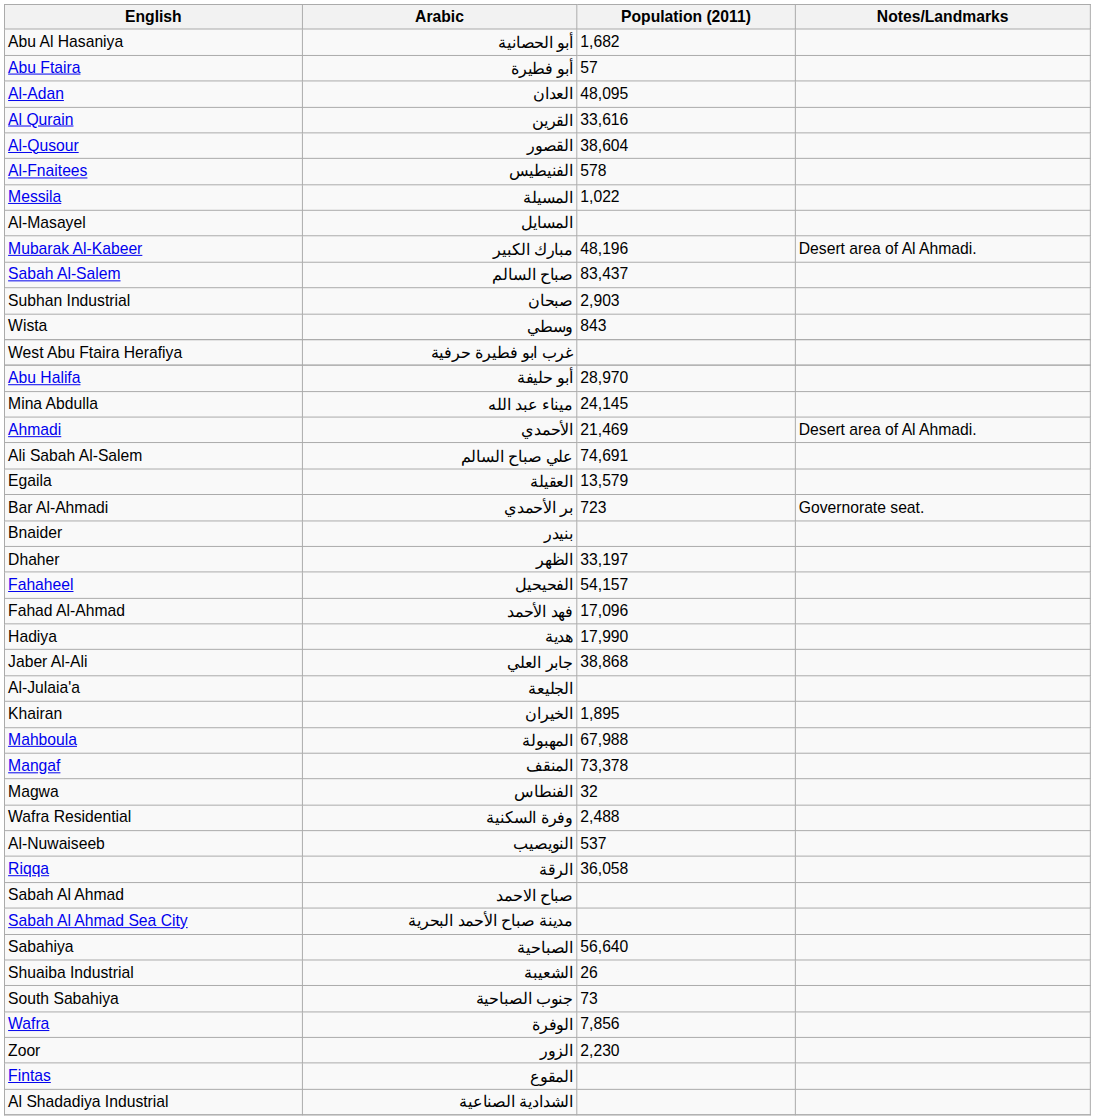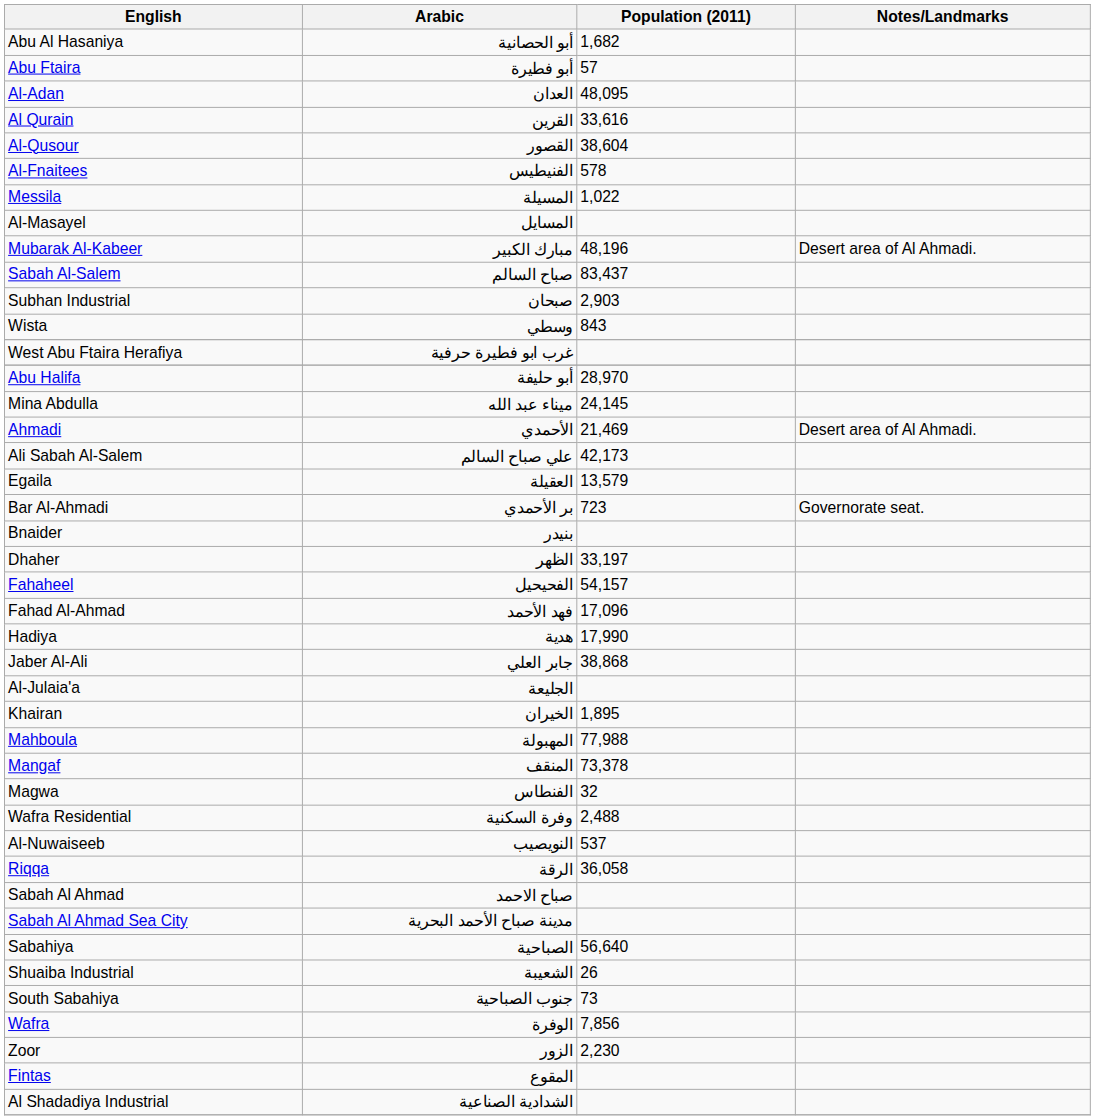Ali Sabah Al-Salem | Population (2011): 74,691 -> 42,173
Mahboula | Population (2011): 67,988 -> 77,988
